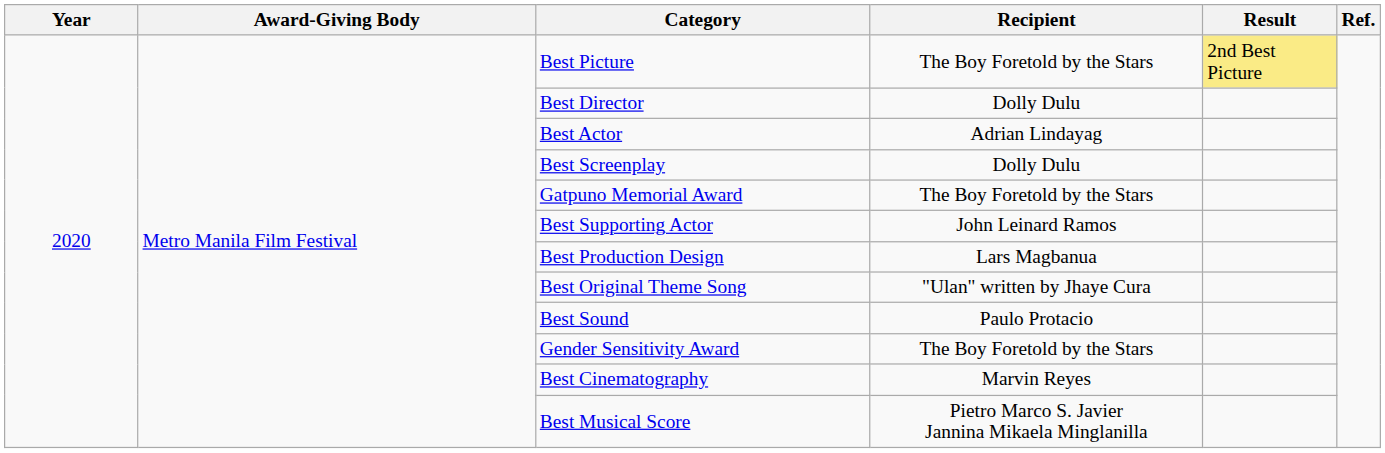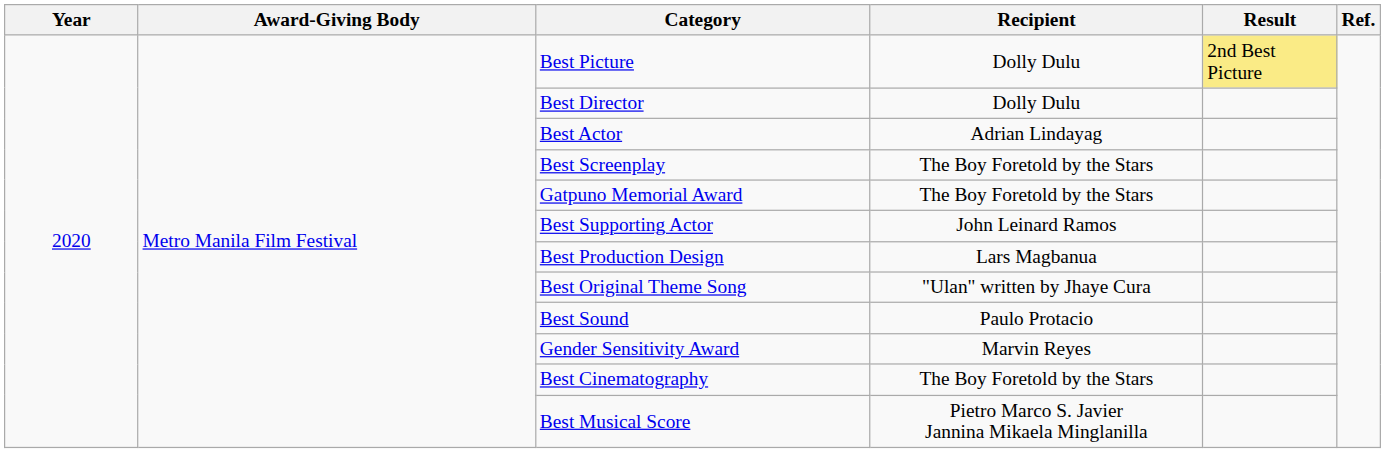Best Picture | Recipient: The Boy Foretold by the Stars -> Dolly Dulu
Best Screenplay | Recipient: Dolly Dulu -> The Boy Foretold by the Stars
Gender Sensitivity Award | Recipient: The Boy Foretold by the Stars -> Marvin Reyes
Best Cinematography | Recipient: Marvin Reyes -> The Boy Foretold by the Stars
